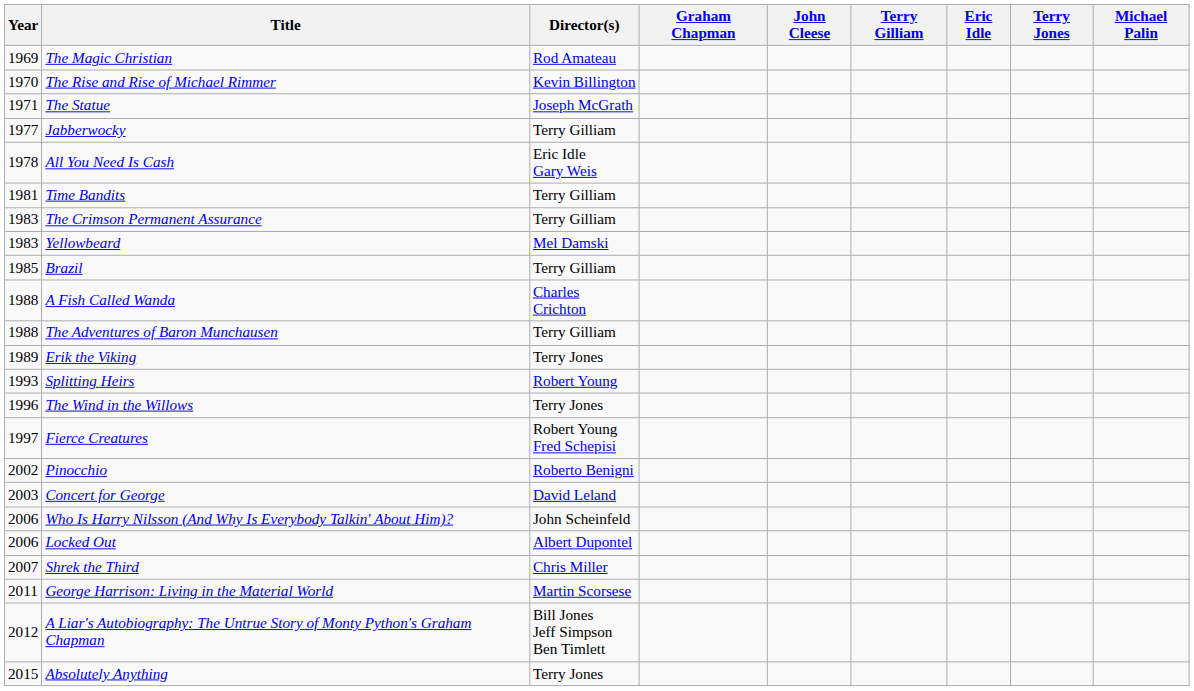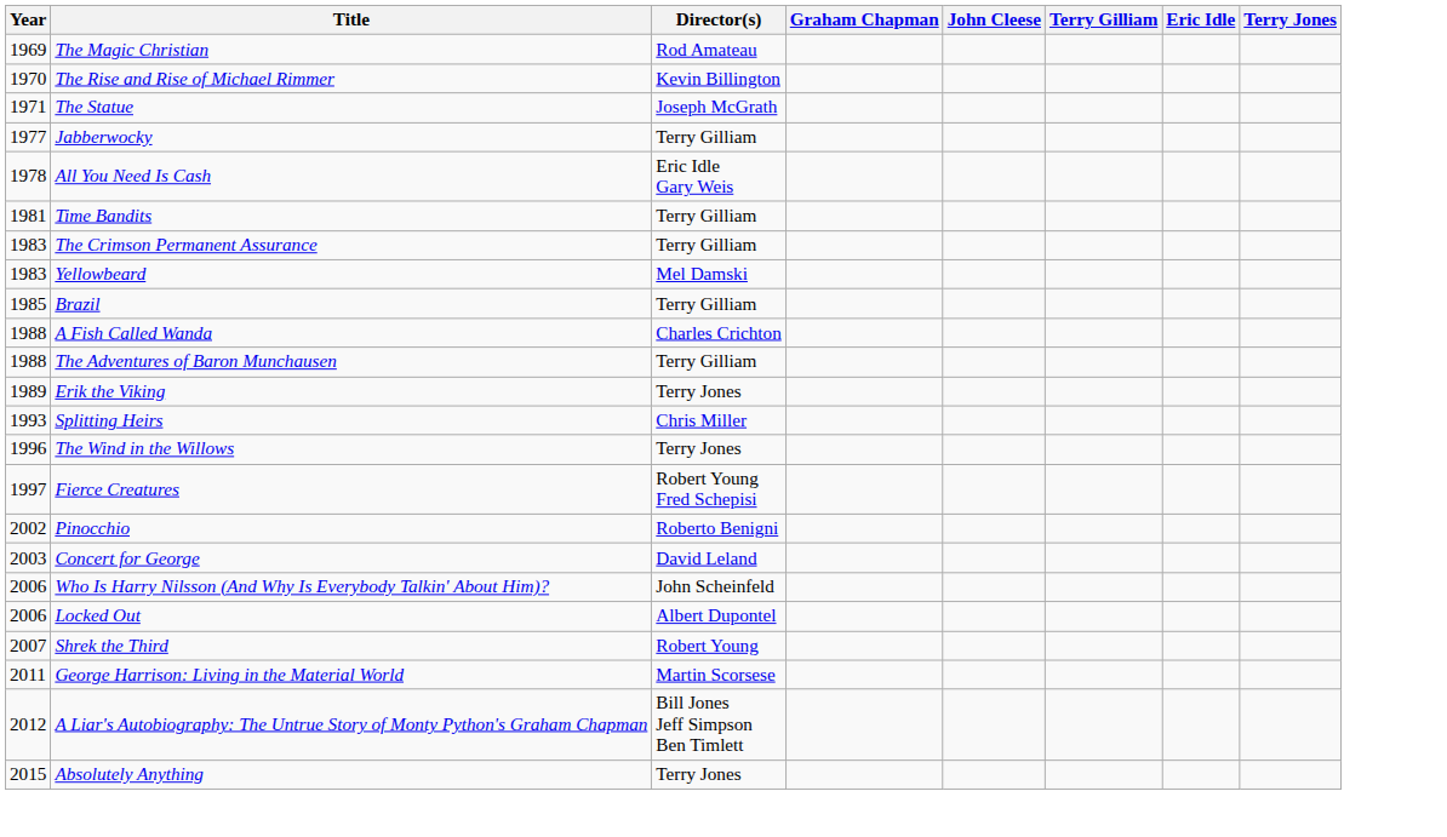- column: Michael Palin
Splitting Heirs | Director(s): Robert Young -> Chris Miller
Shrek the Third | Director(s): Chris Miller -> Robert Young
